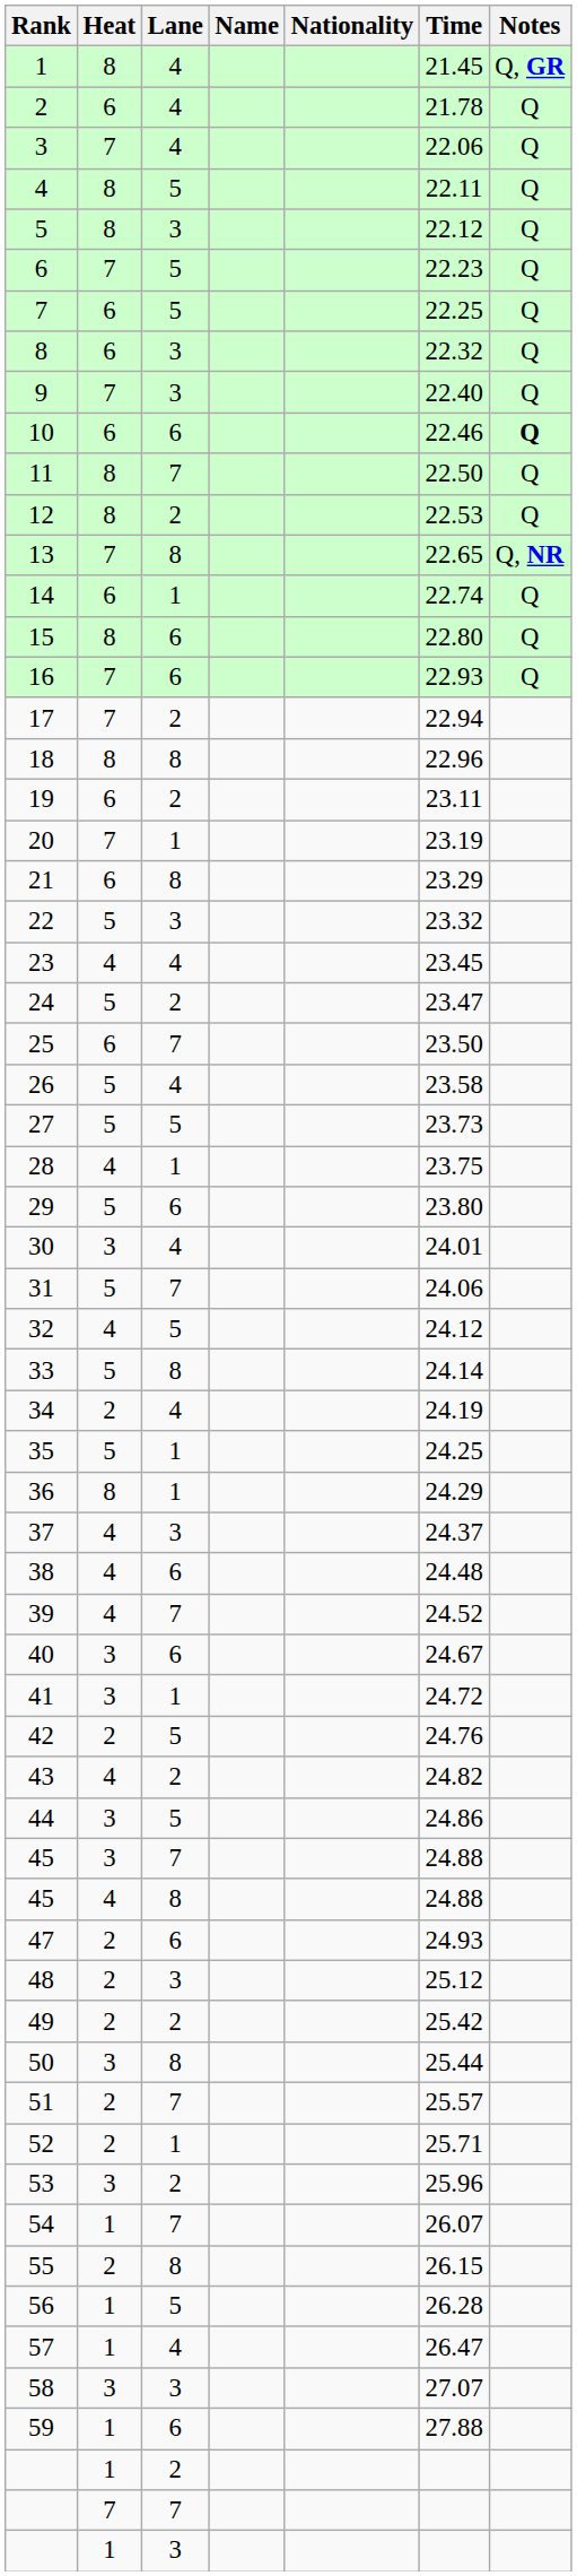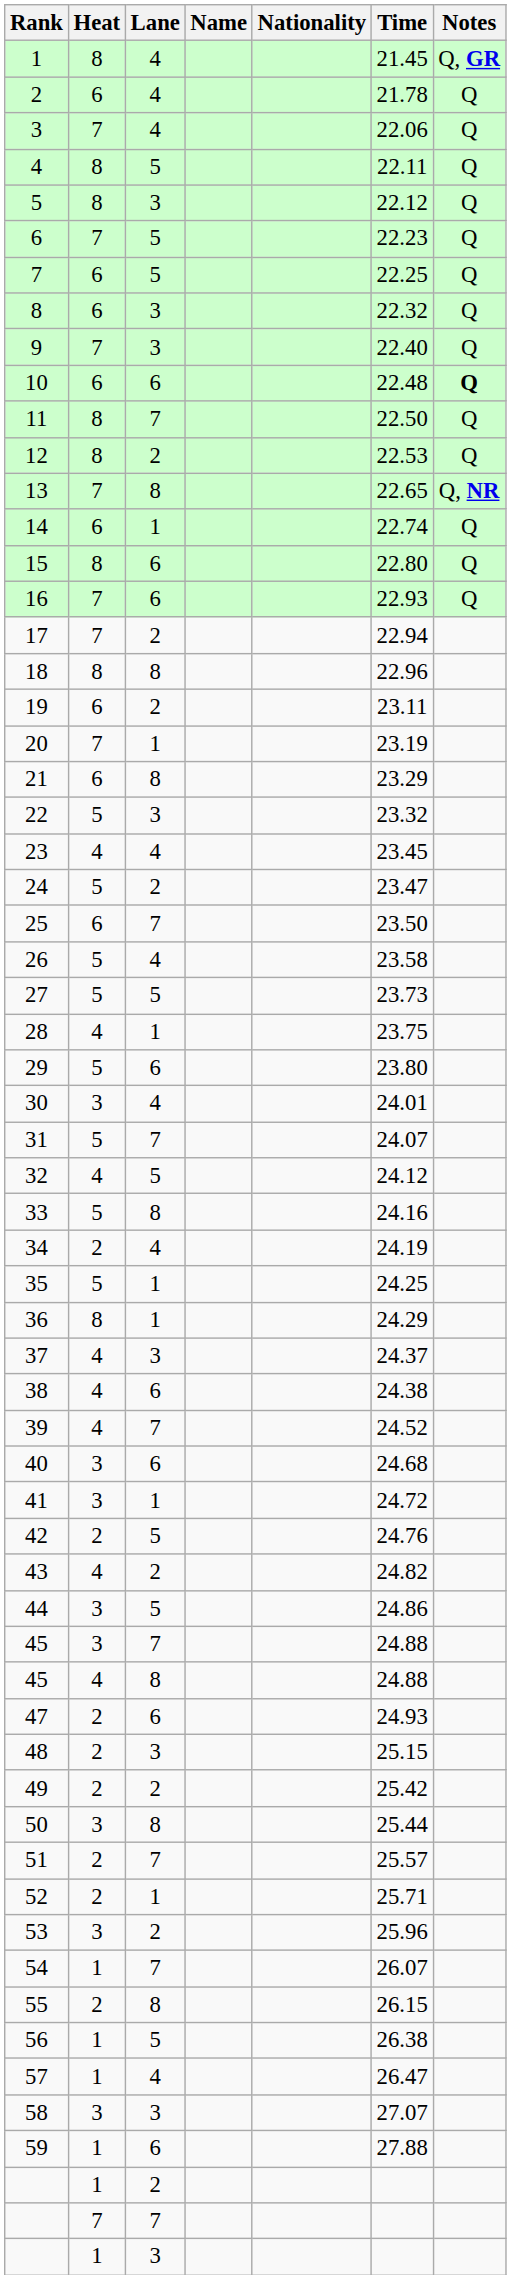10 | Time: 22.46 -> 22.48
31 | Time: 24.06 -> 24.07
33 | Time: 24.14 -> 24.16
38 | Time: 24.48 -> 24.38
40 | Time: 24.67 -> 24.68
48 | Time: 25.12 -> 25.15
56 | Time: 26.28 -> 26.38
